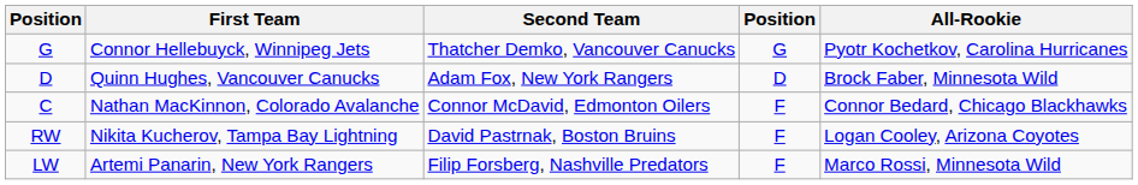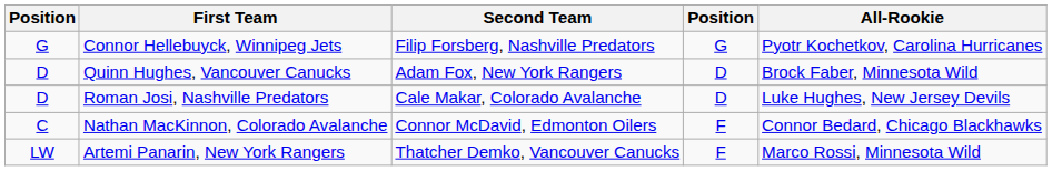Connor Hellebuyck, Winnipeg Jets | Second Team: Thatcher Demko, Vancouver Canucks -> Filip Forsberg, Nashville Predators
+ row: D | Roman Josi, Nashville Predators | Cale Makar, Colorado Avalanche | D | Luke Hughes, New Jersey Devils
- row: RW | Nikita Kucherov, Tampa Bay Lightning | David Pastrnak, Boston Bruins | F | Logan Cooley, Arizona Coyotes
Artemi Panarin, New York Rangers | Second Team: Filip Forsberg, Nashville Predators -> Thatcher Demko, Vancouver Canucks
